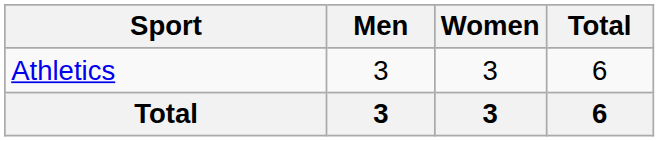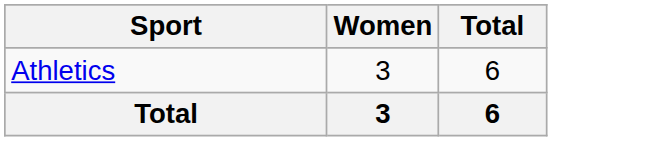- column: Men | 3 | 3
